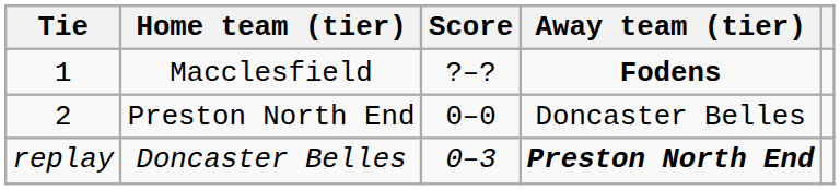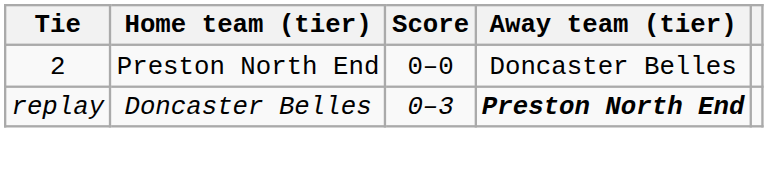- row: 1 | Macclesfield | ?–? | Fodens
